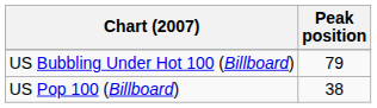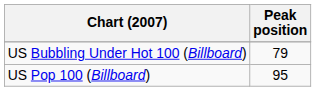US Pop 100 (Billboard) | Peak position: 38 -> 95
